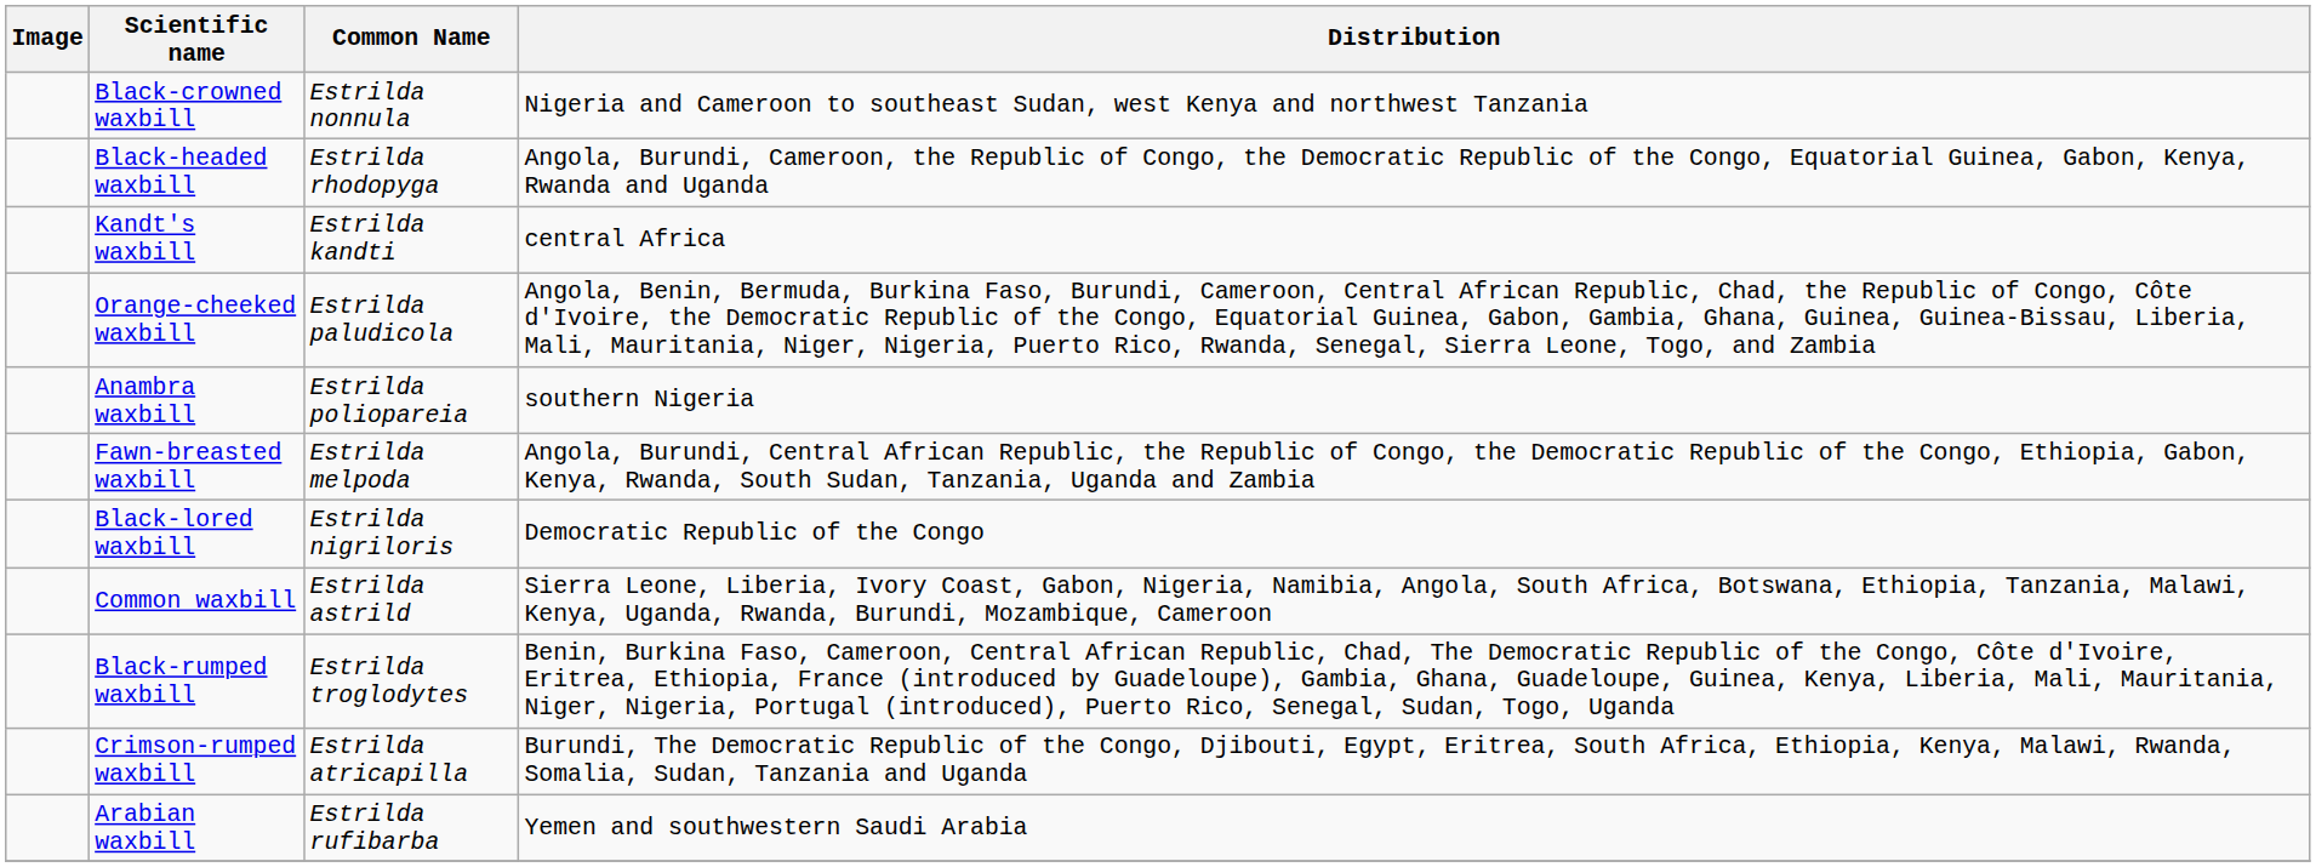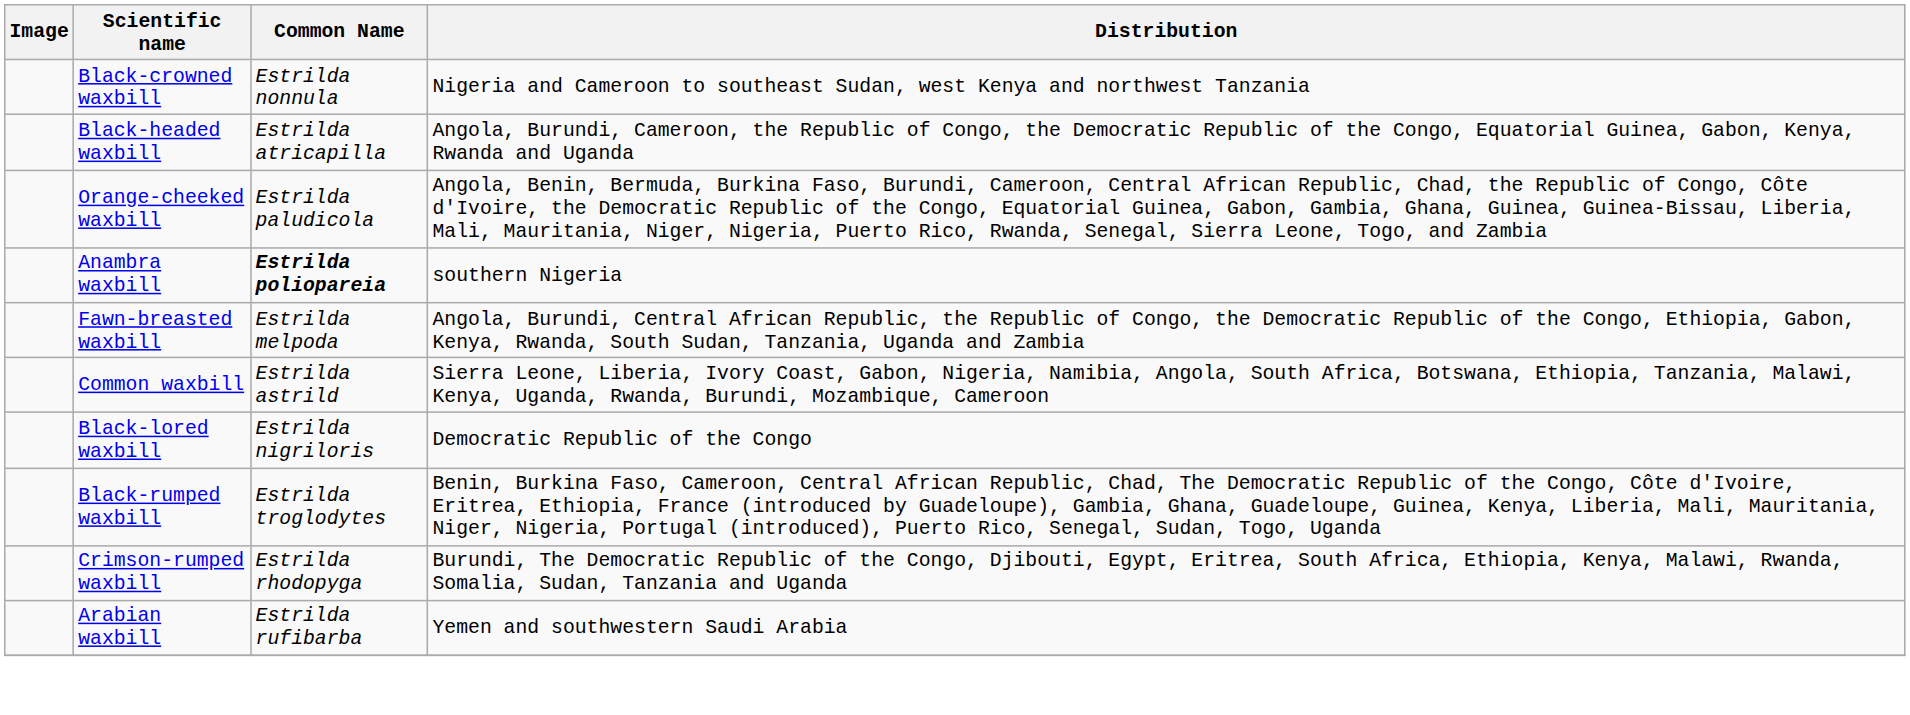Black-headed waxbill | Common Name: Estrilda rhodopyga -> Estrilda atricapilla
- row: Kandt's waxbill | Estrilda kandti | central Africa
Anambra waxbill | Common Name: normal -> bold
rows swapped: Common waxbill <-> Black-lored waxbill
Crimson-rumped waxbill | Common Name: Estrilda atricapilla -> Estrilda rhodopyga
